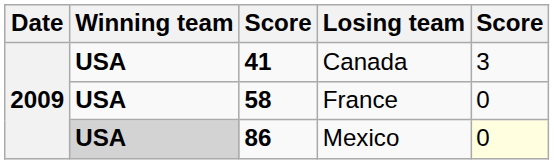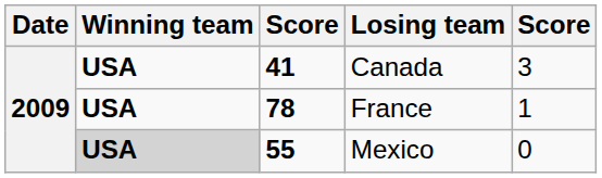France | column 3: 58 -> 78
France | column 5: 0 -> 1
Mexico | column 3: 86 -> 55
Mexico | column 5: lightyellow background -> no background
